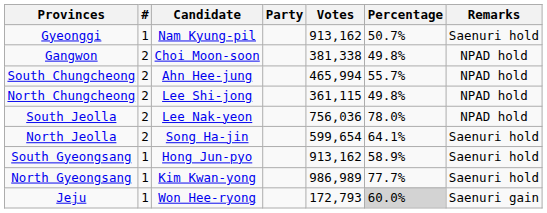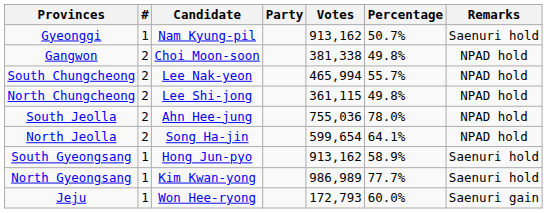South Chungcheong | Candidate: Ahn Hee-jung -> Lee Nak-yeon
South Jeolla | Candidate: Lee Nak-yeon -> Ahn Hee-jung
South Jeolla | Votes: 756,036 -> 755,036
North Jeolla | Remarks: Saenuri hold -> NPAD hold
Jeju | Percentage: lightgrey background -> no background
